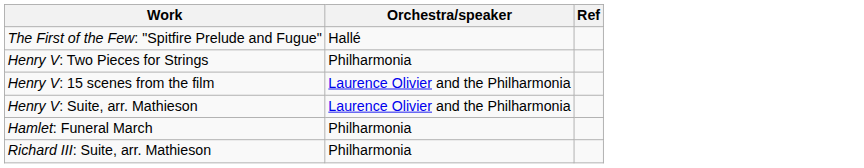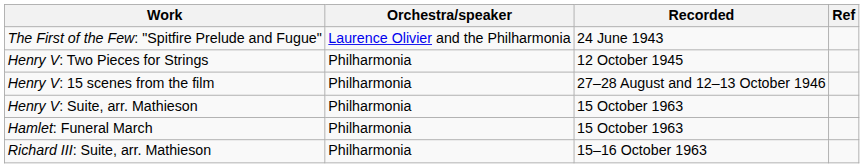+ column: Recorded | 24 June 1943 | 12 October 1945 | 27–28 August and 12–13 October 1946 | 15 October 1963 | 15 October 1963 | 15–16 October 1963
The First of the Few: "Spitfire Prelude and Fugue" | Orchestra/speaker: Hallé -> Laurence Olivier and the Philharmonia
Henry V: 15 scenes from the film | Orchestra/speaker: Laurence Olivier and the Philharmonia -> Philharmonia
Henry V: Suite, arr. Mathieson | Orchestra/speaker: Laurence Olivier and the Philharmonia -> Philharmonia
